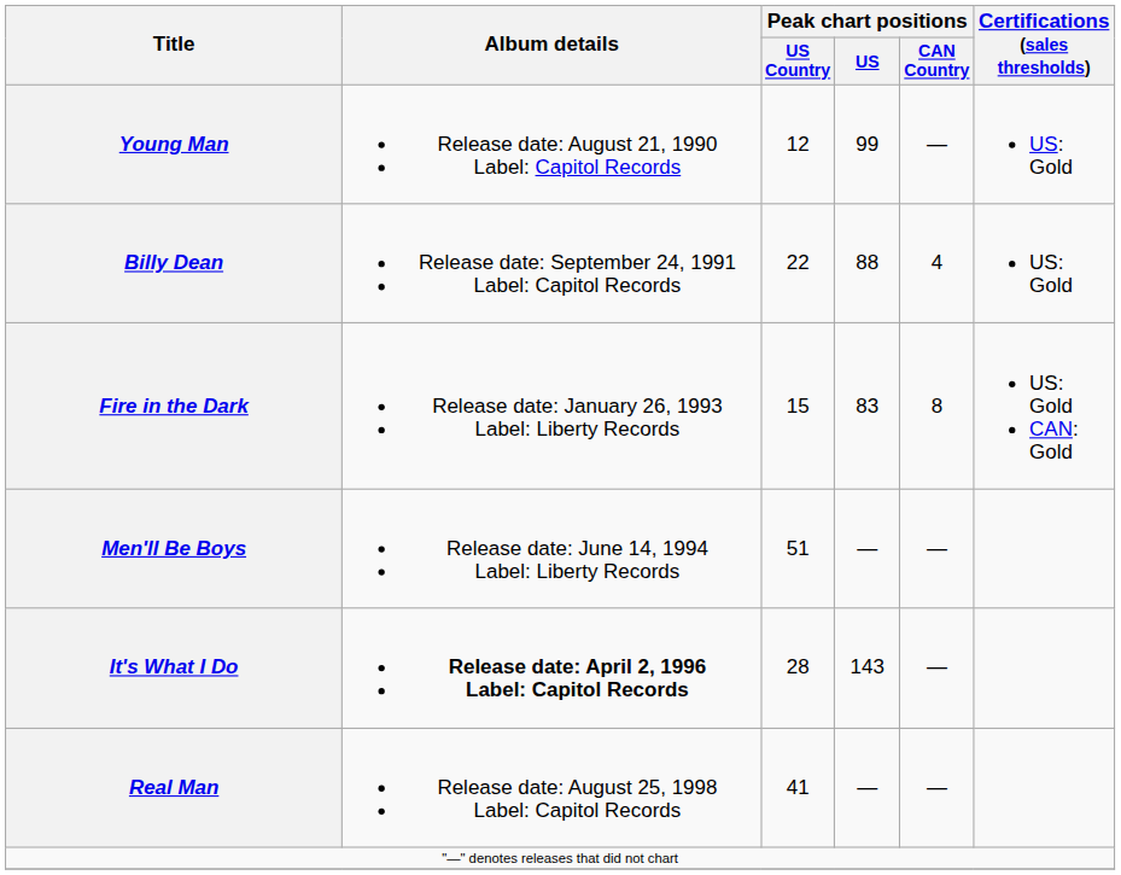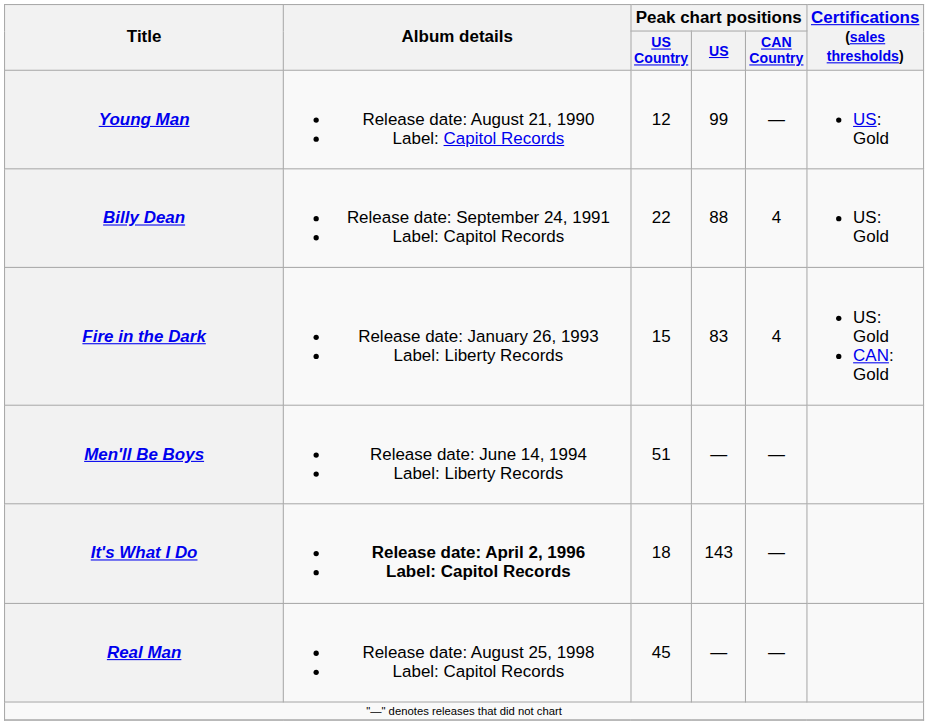Fire in the Dark | Peak chart positions / CAN Country: 8 -> 4
It's What I Do | Peak chart positions / US Country: 28 -> 18
Real Man | Peak chart positions / US Country: 41 -> 45
